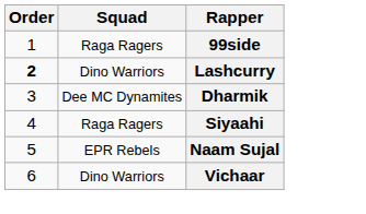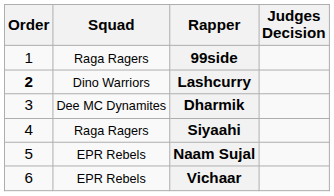+ column: Judges Decision
Vichaar | Squad: Dino Warriors -> EPR Rebels
